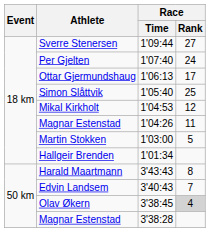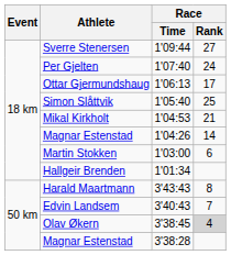Mikal Kirkholt | Race / Rank: 12 -> 21
Magnar Estenstad / 1'04:26 | Race / Rank: 11 -> 14
Martin Stokken | Race / Rank: 5 -> 6
